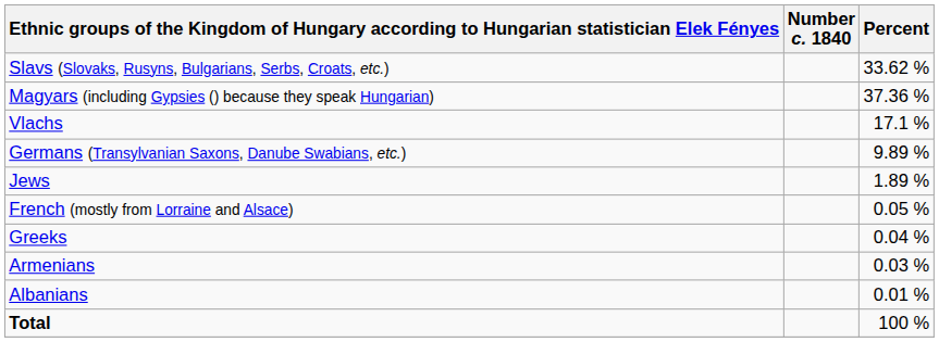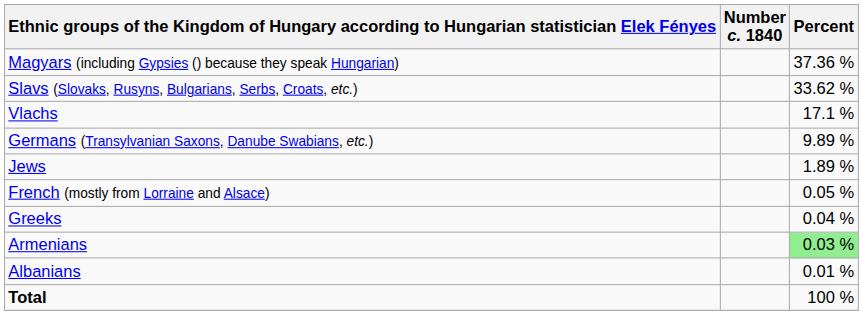rows swapped: Magyars (including Gypsies () because they speak Hungarian) <-> Slavs (Slovaks, Rusyns, Bulgarians, Serbs, Croats, etc.)
Armenians | Percent: no background -> lightgreen background
